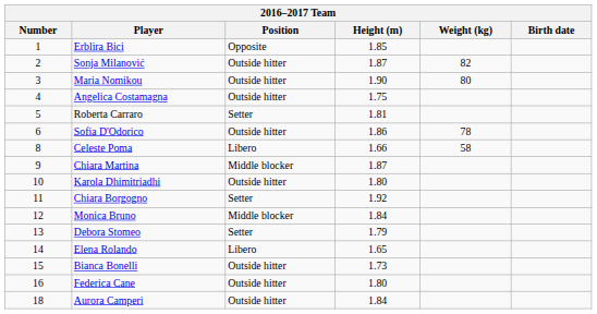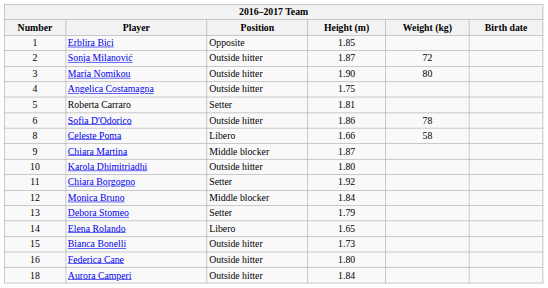Sonja Milanović | Weight (kg): 82 -> 72
